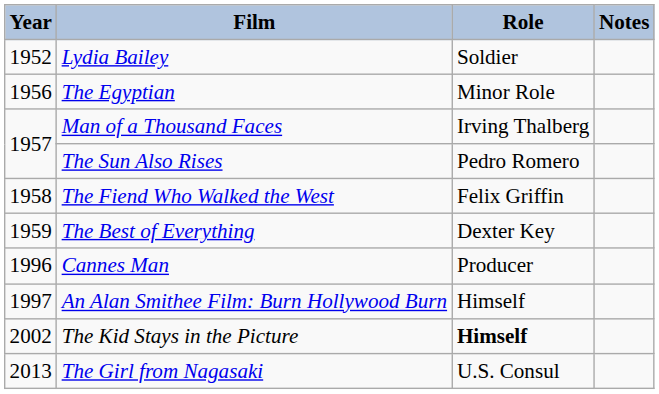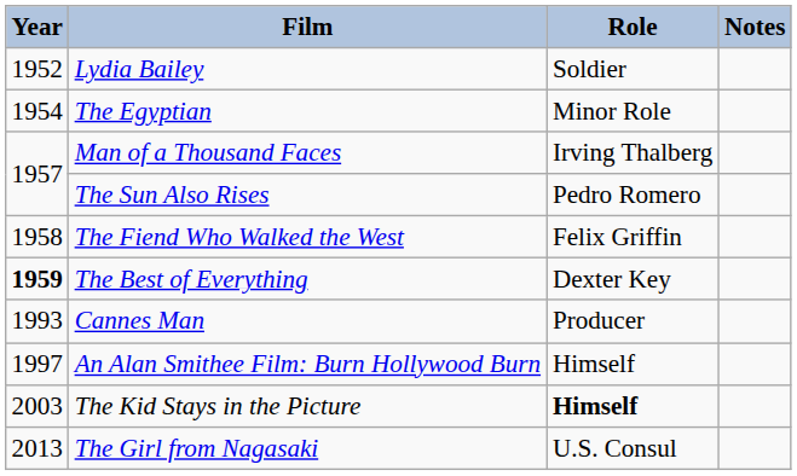The Egyptian | Year: 1956 -> 1954
The Best of Everything | Year: normal -> bold
Cannes Man | Year: 1996 -> 1993
The Kid Stays in the Picture | Year: 2002 -> 2003
